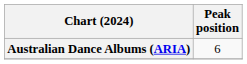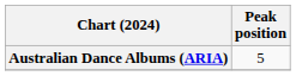Australian Dance Albums (ARIA) | Peak position: 6 -> 5
